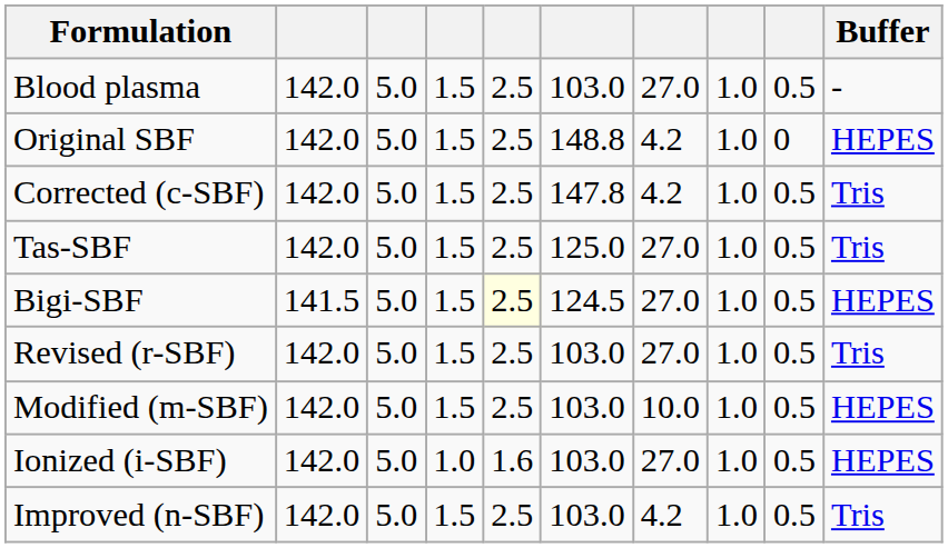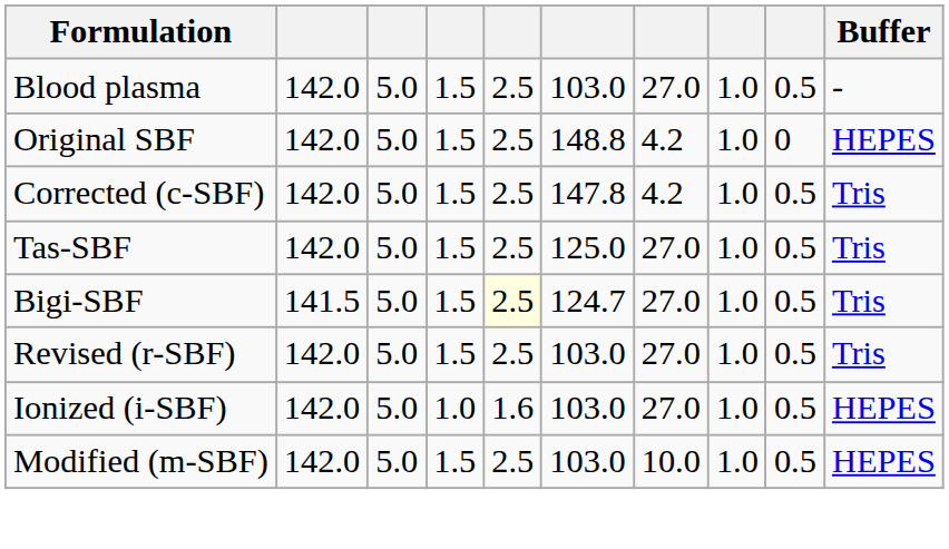Bigi-SBF | column 6: 124.5 -> 124.7
Bigi-SBF | Buffer: HEPES -> Tris
rows swapped: Modified (m-SBF) <-> Ionized (i-SBF)
- row: Improved (n-SBF) | 142.0 | 5.0 | 1.5 | 2.5 | 103.0 | 4.2 | 1.0 | 0.5 | Tris
